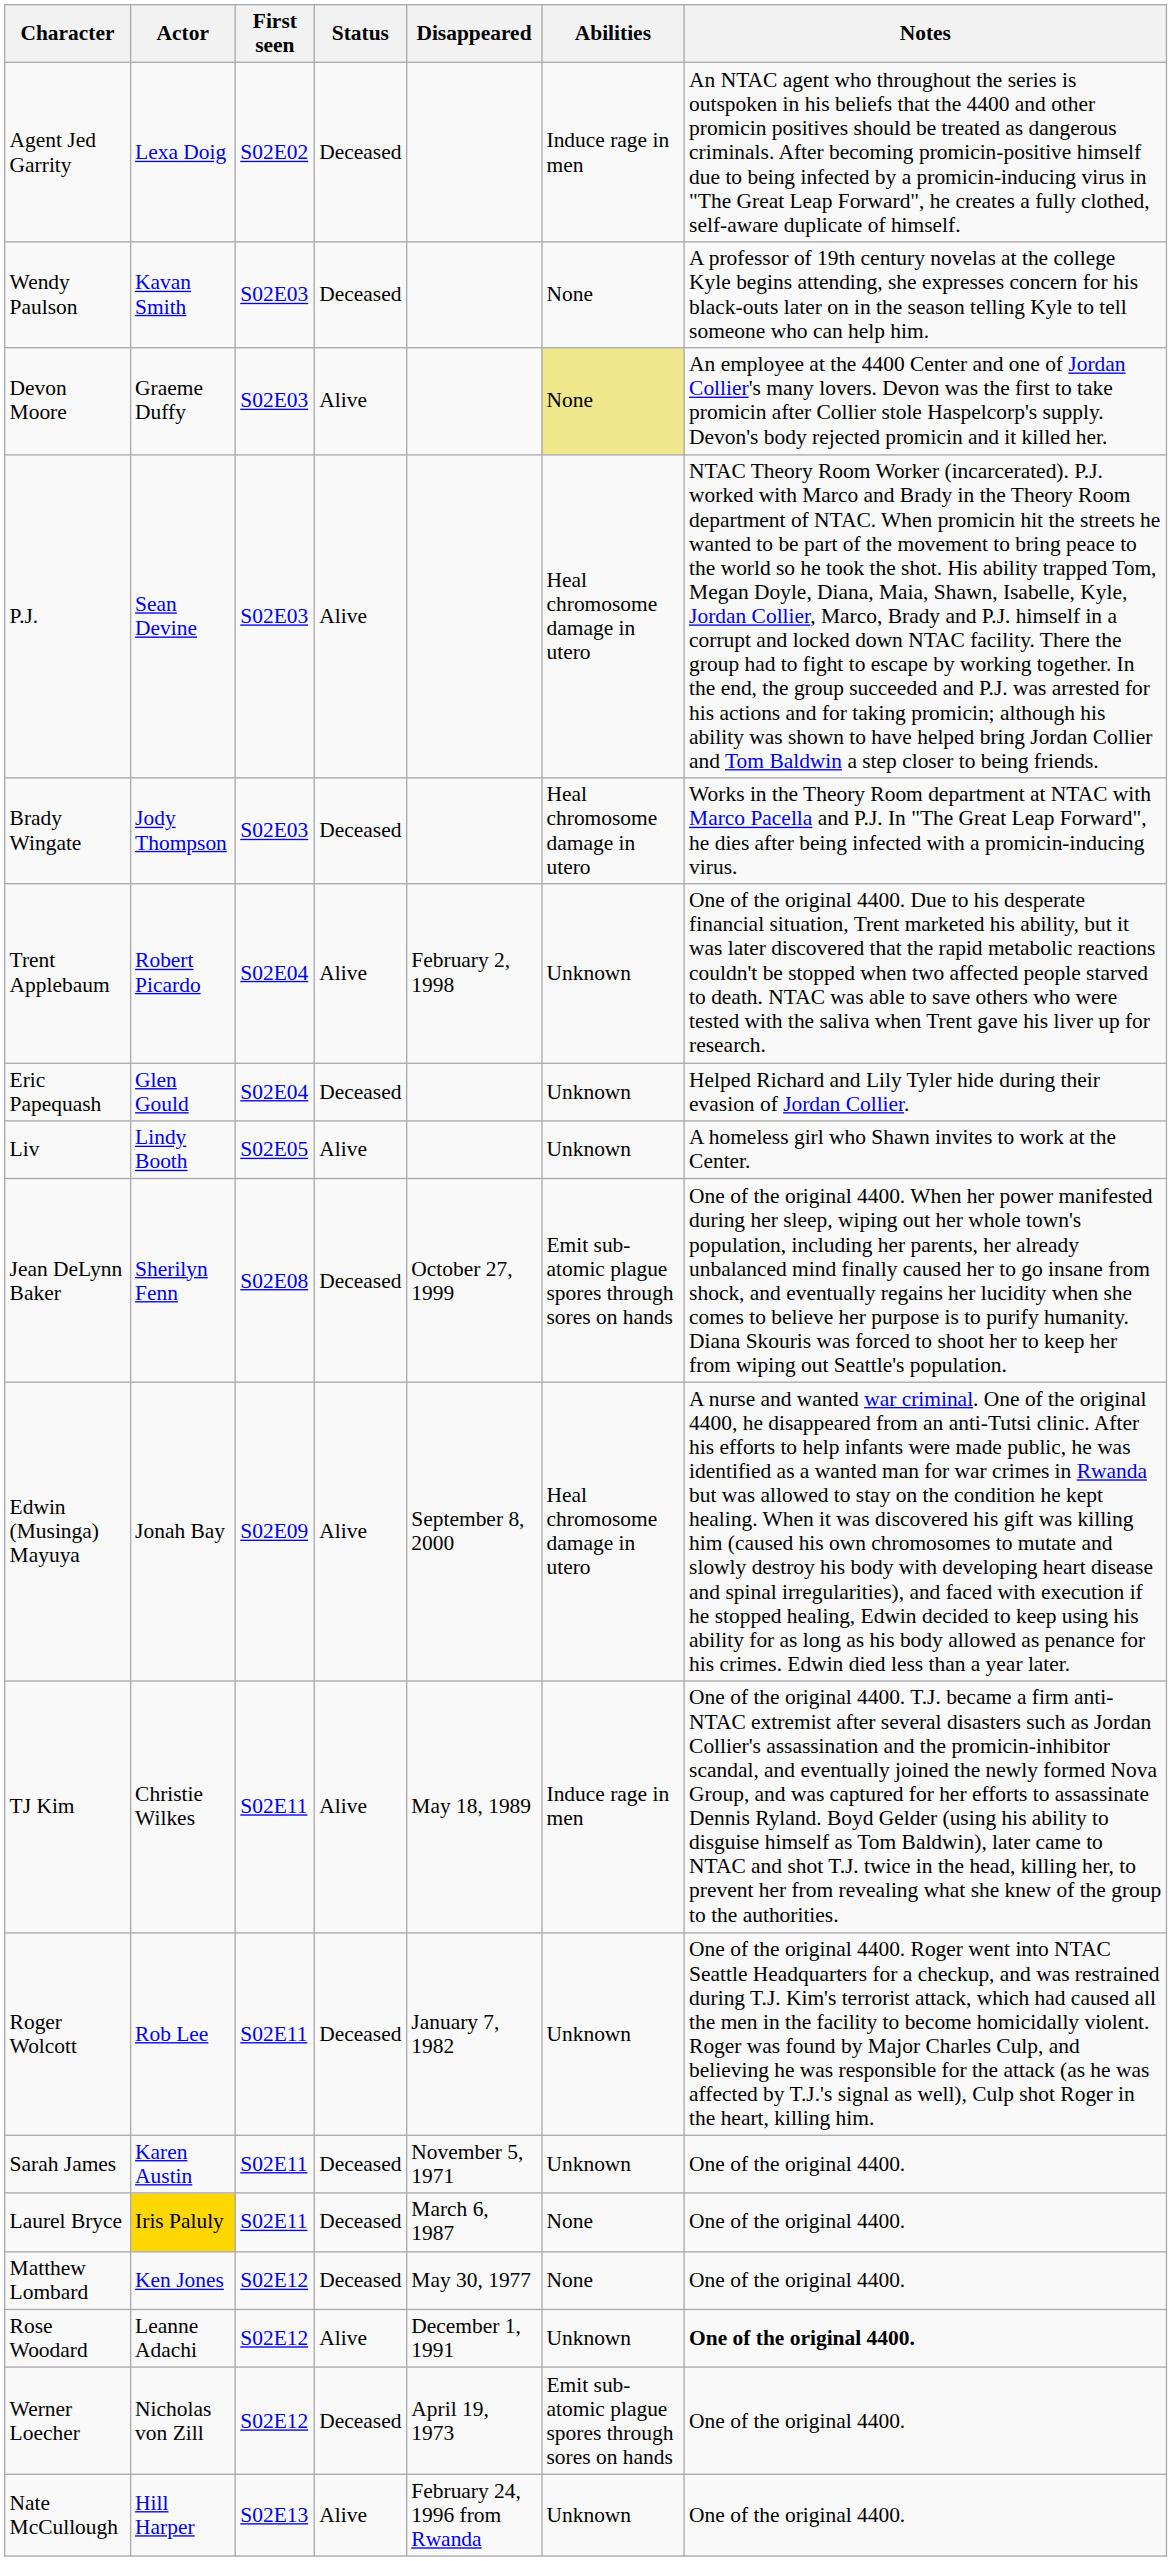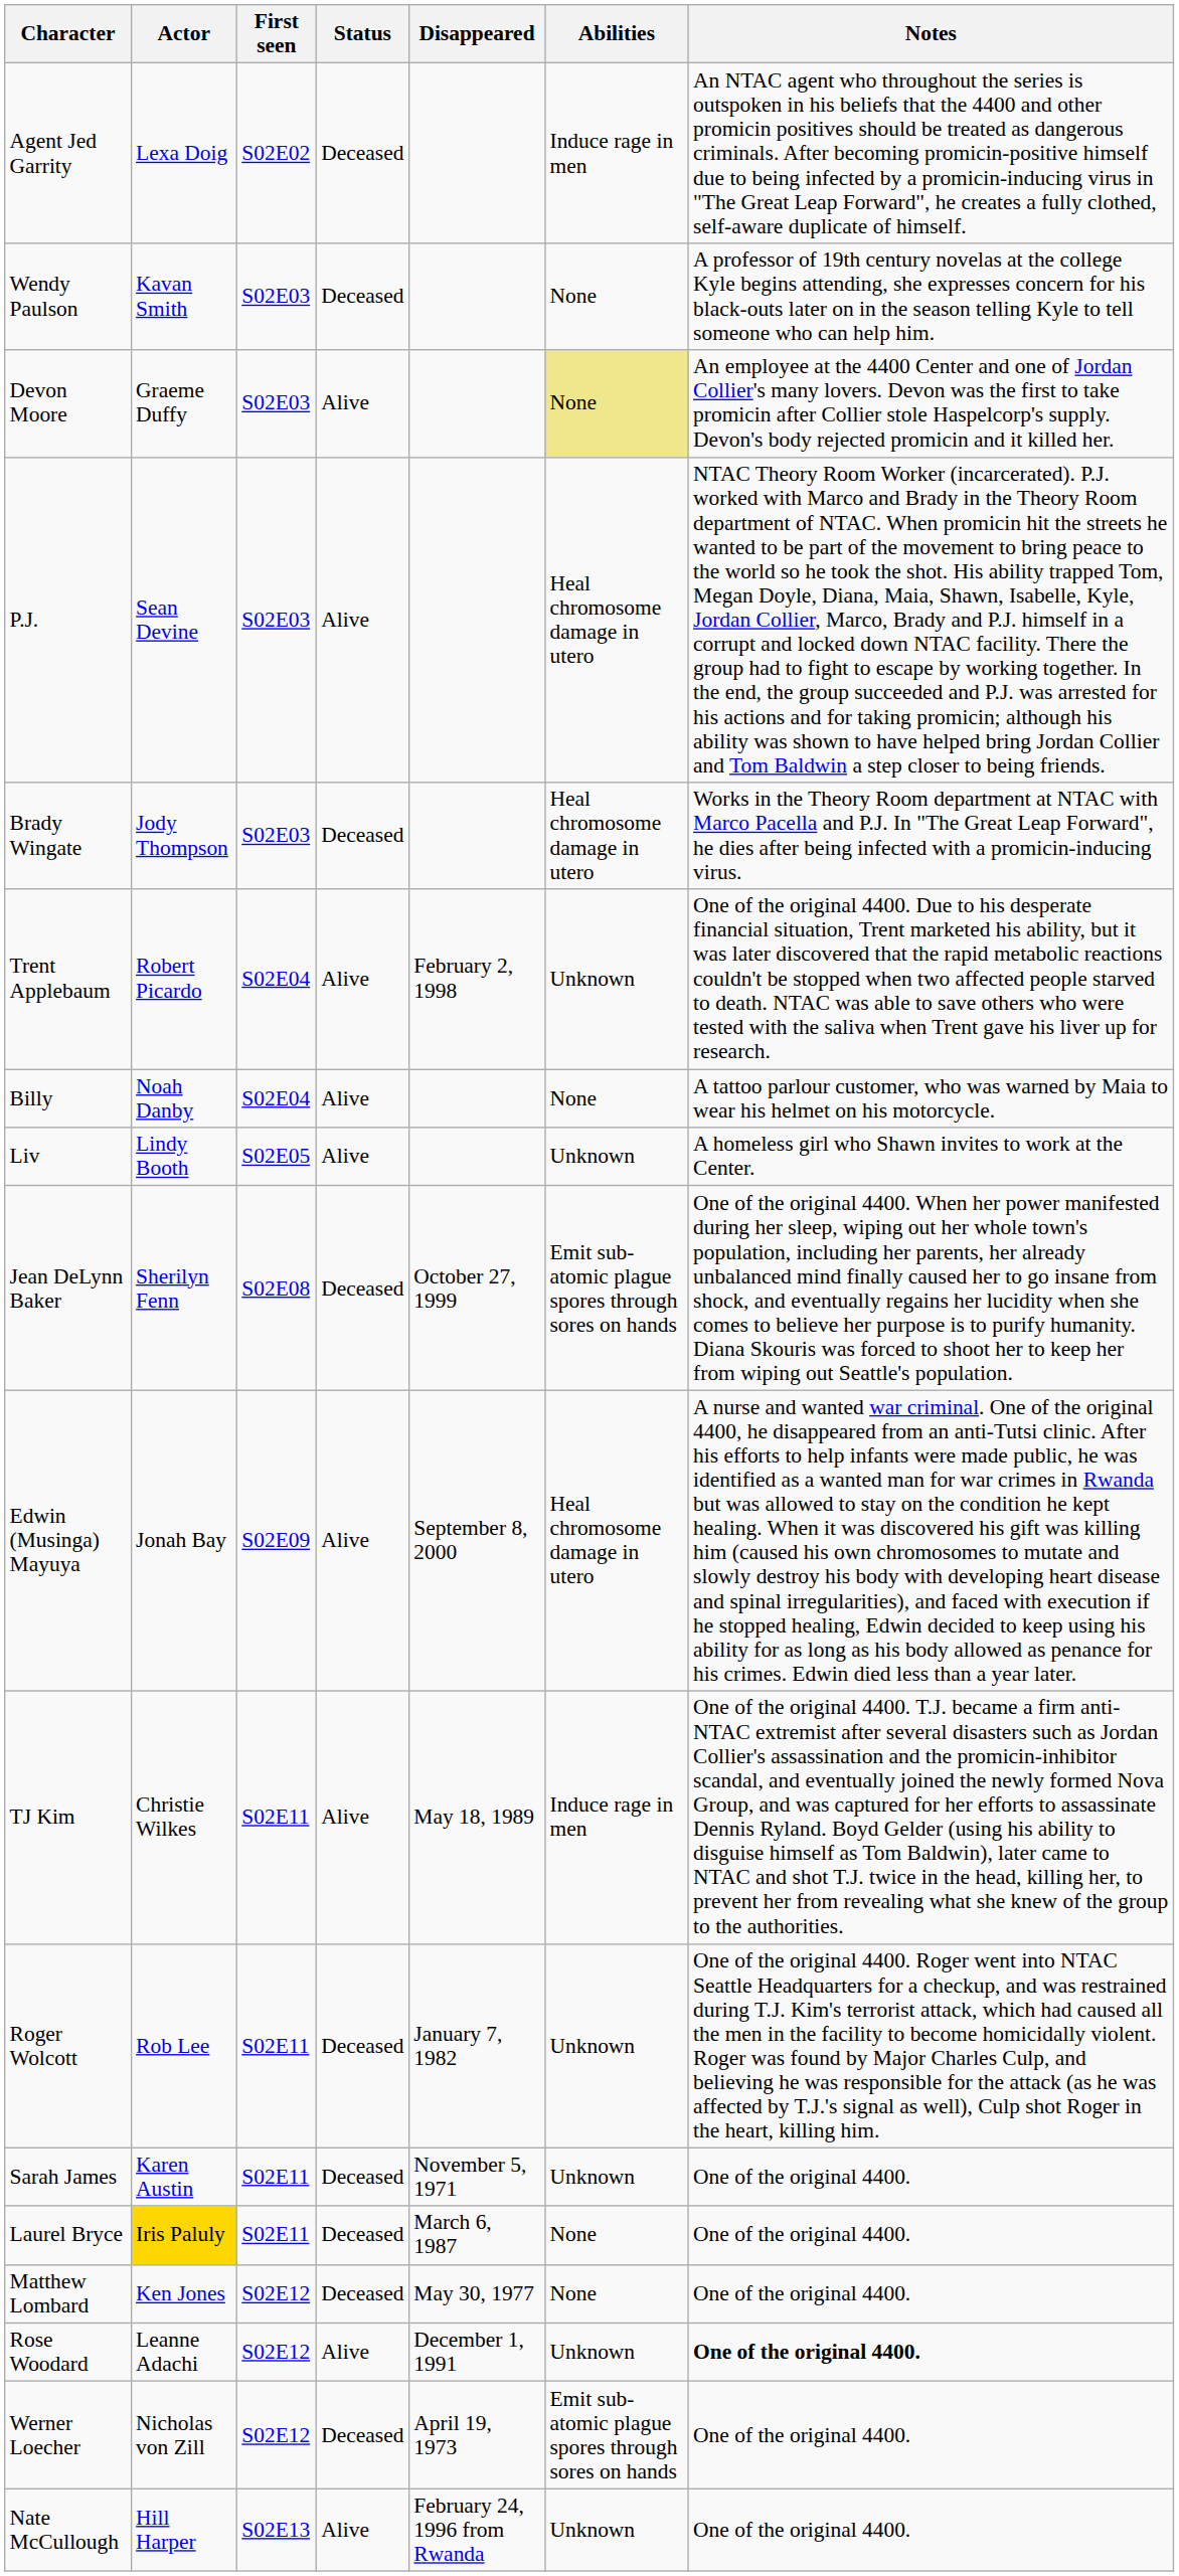- row: Eric Papequash | Glen Gould | S02E04 | Deceased | Unknown | Helped Richard and Lily Tyler hide during their evasion of Jordan Collier.
+ row: Billy | Noah Danby | S02E04 | Alive | None | A tattoo parlour customer, who was warned by Maia to wear his helmet on his motorcycle.
